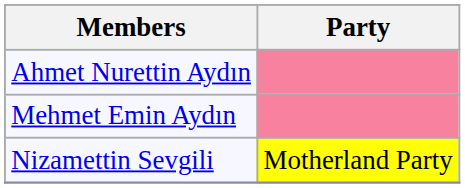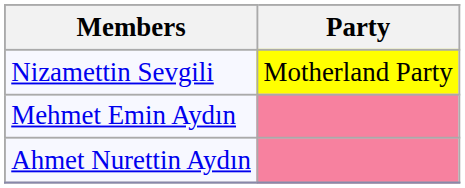rows swapped: Ahmet Nurettin Aydın <-> Nizamettin Sevgili
